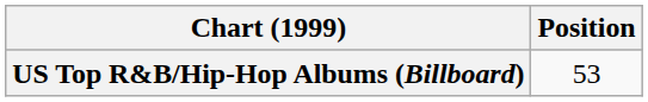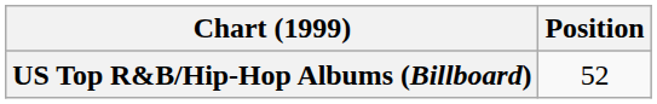US Top R&B/Hip-Hop Albums (Billboard) | Position: 53 -> 52
